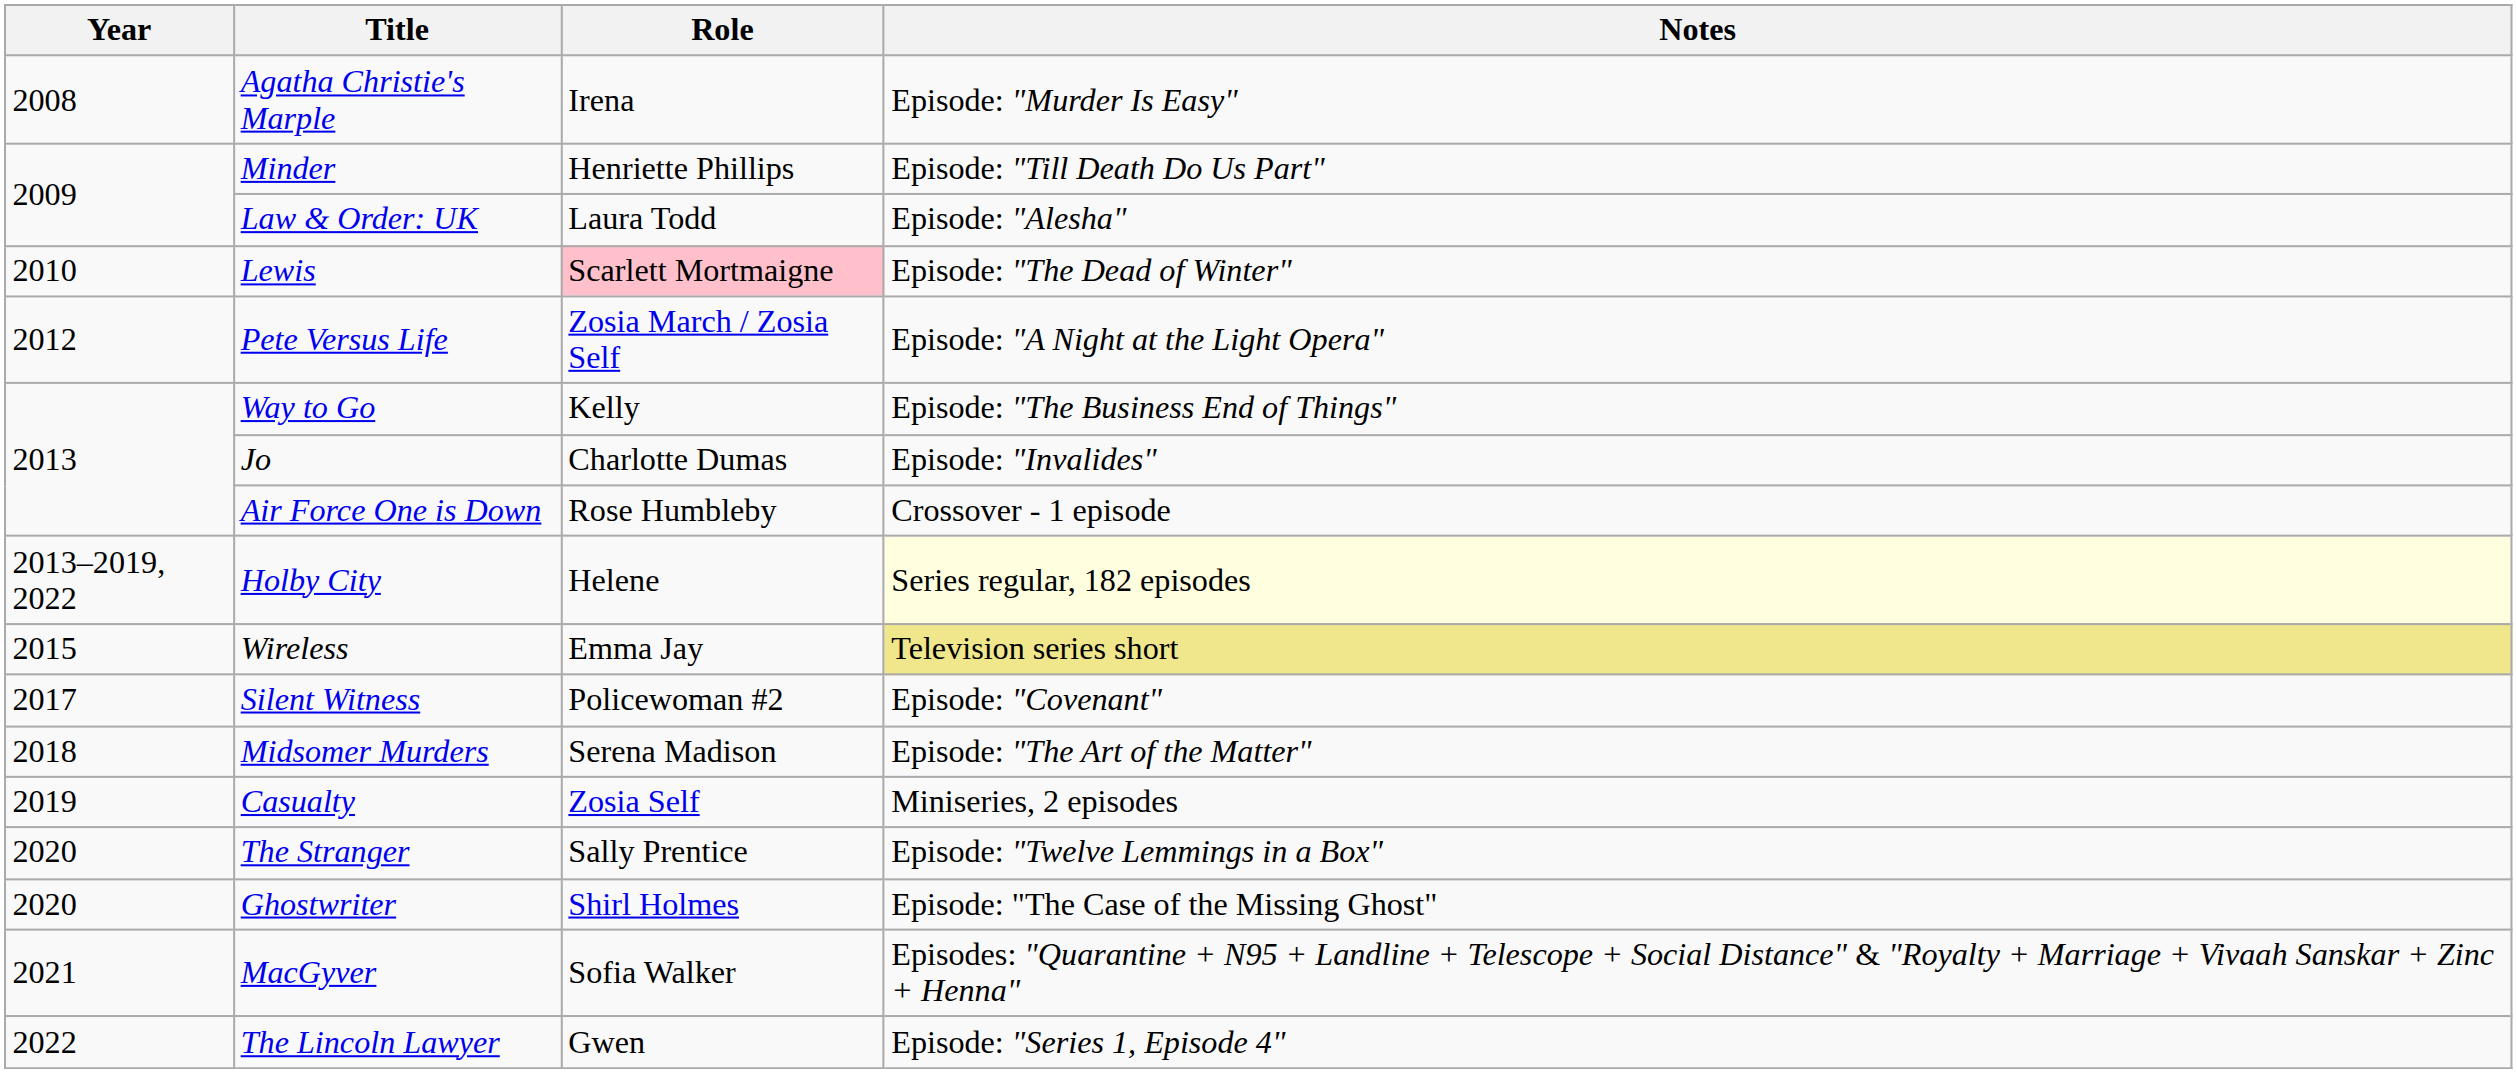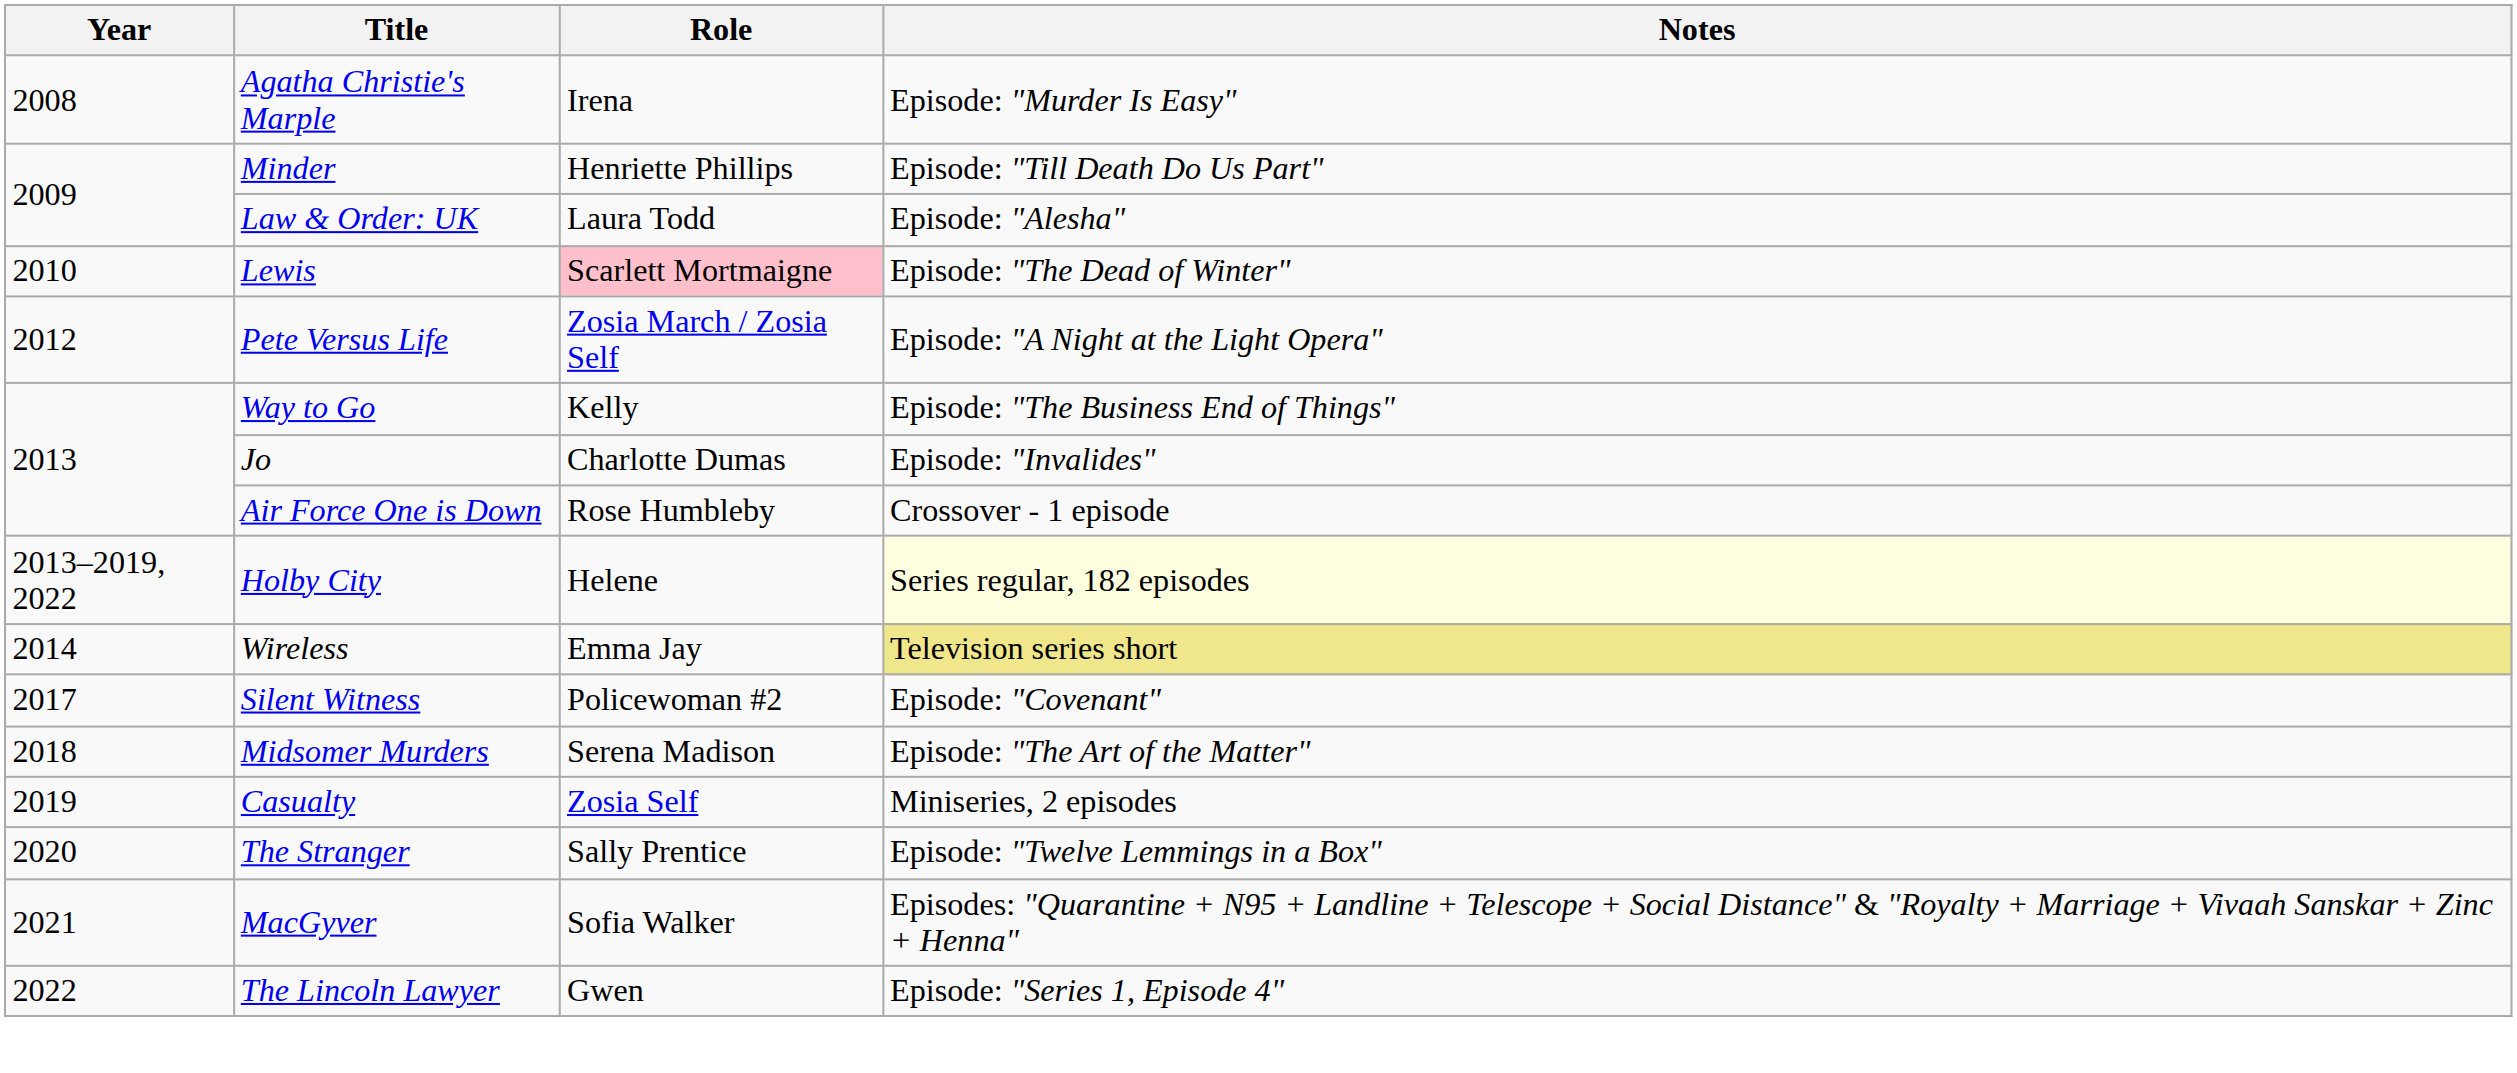Wireless | Year: 2015 -> 2014
- row: 2020 | Ghostwriter | Shirl Holmes | Episode: "The Case of the Missing Ghost"
